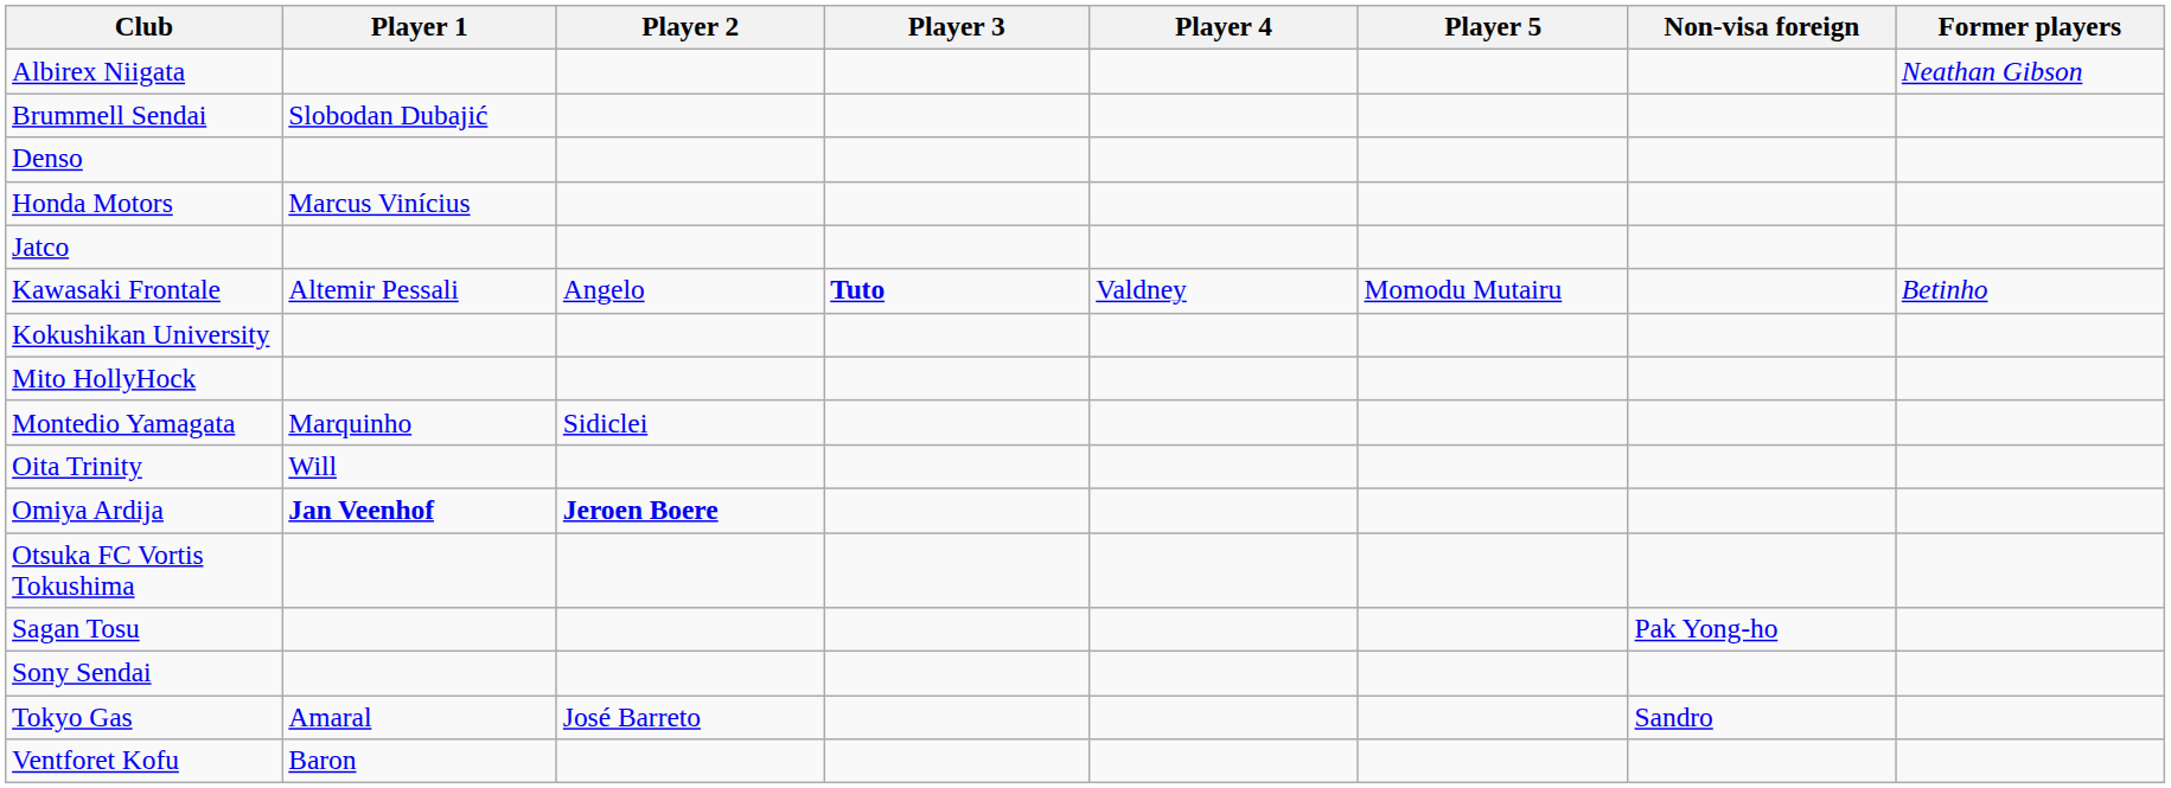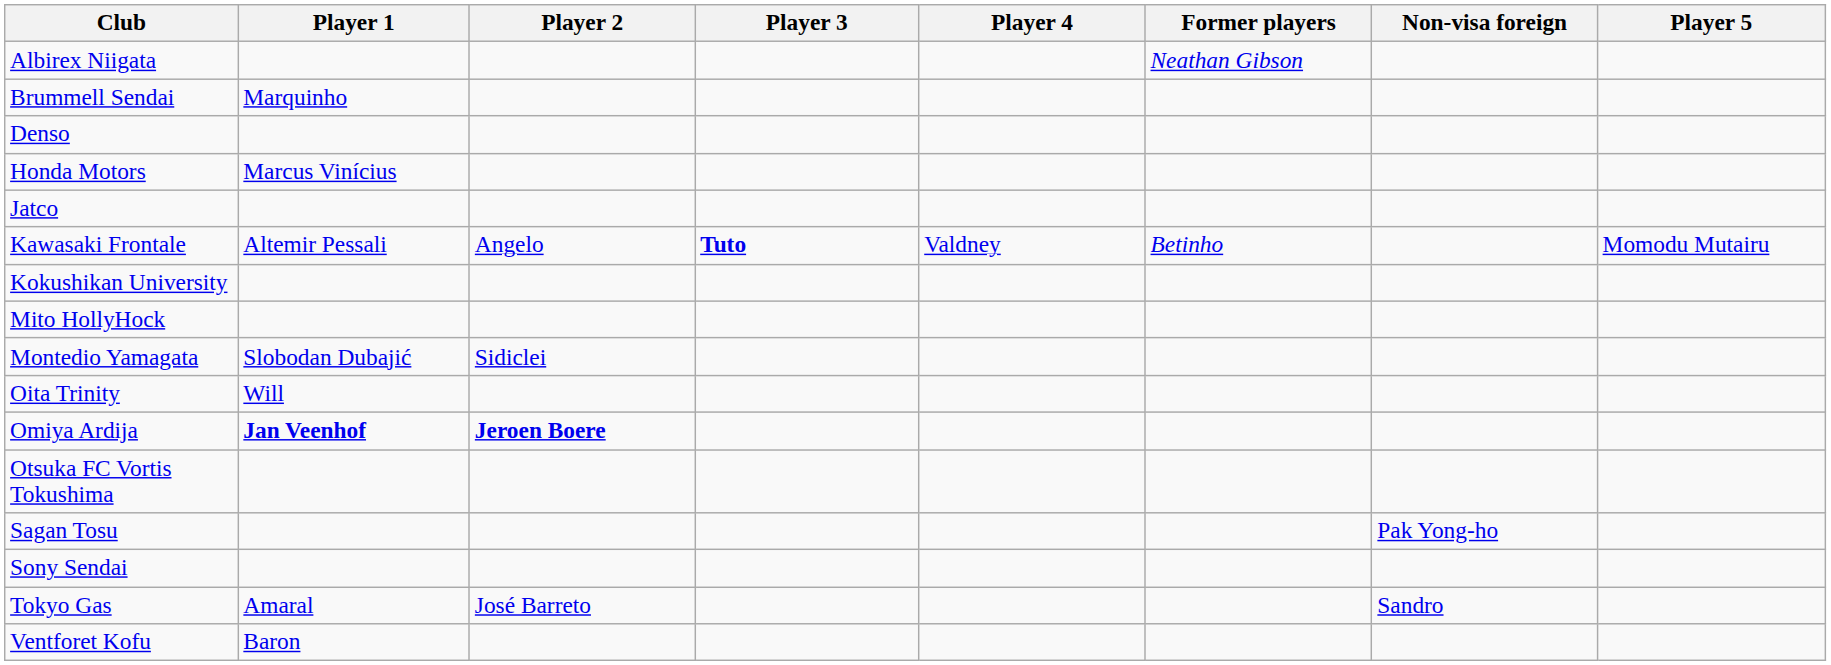columns swapped: Player 5 <-> Former players
Brummell Sendai | Player 1: Slobodan Dubajić -> Marquinho
Montedio Yamagata | Player 1: Marquinho -> Slobodan Dubajić
